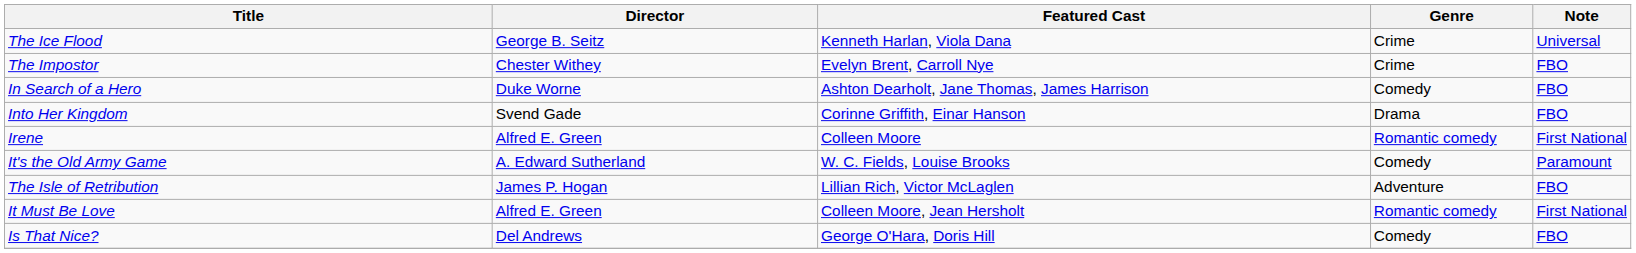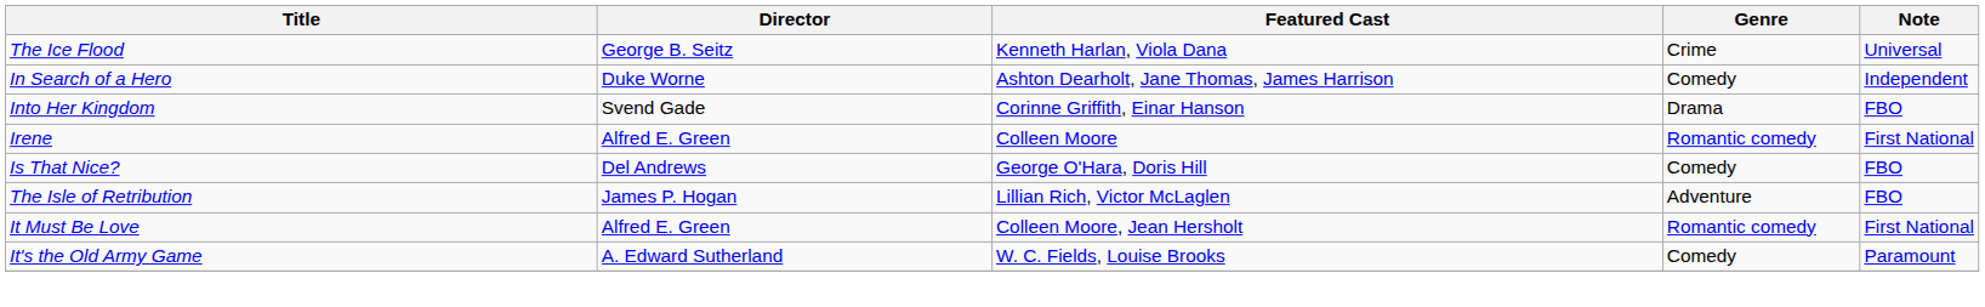- row: The Impostor | Chester Withey | Evelyn Brent, Carroll Nye | Crime | FBO
In Search of a Hero | Note: FBO -> Independent
rows swapped: Is That Nice? <-> It's the Old Army Game
